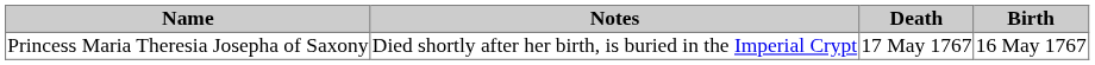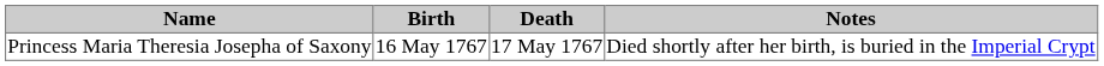columns swapped: Birth <-> Notes
